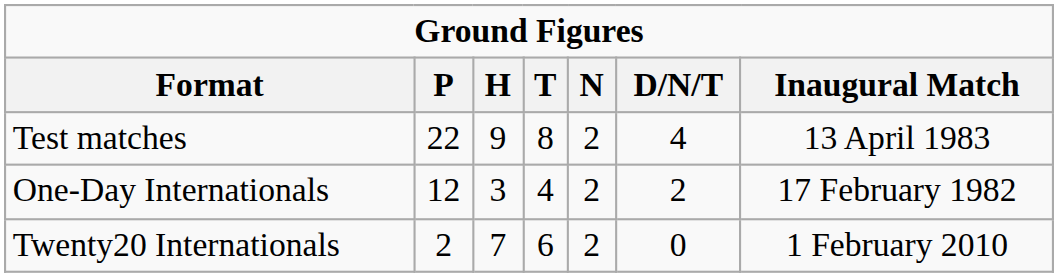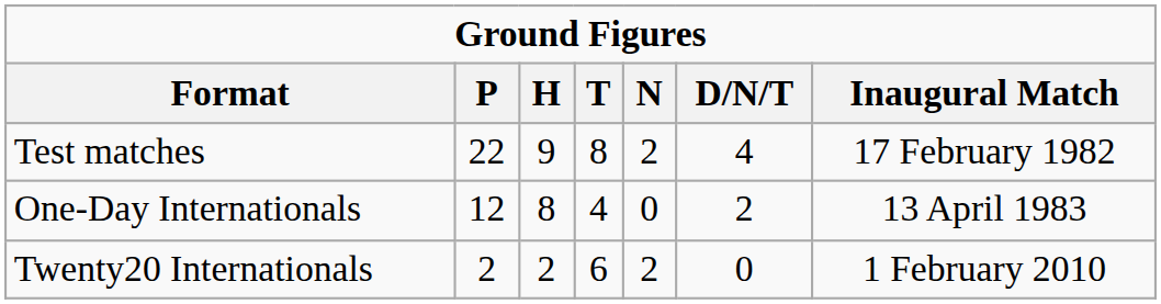Test matches | Inaugural Match: 13 April 1983 -> 17 February 1982
One-Day Internationals | H: 3 -> 8
One-Day Internationals | N: 2 -> 0
One-Day Internationals | Inaugural Match: 17 February 1982 -> 13 April 1983
Twenty20 Internationals | H: 7 -> 2
